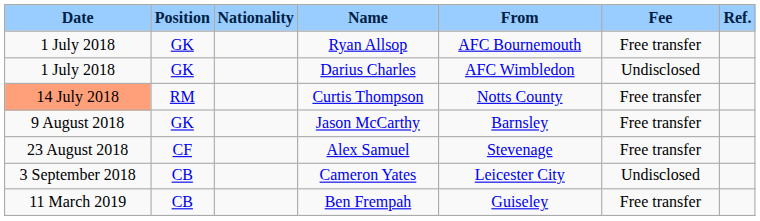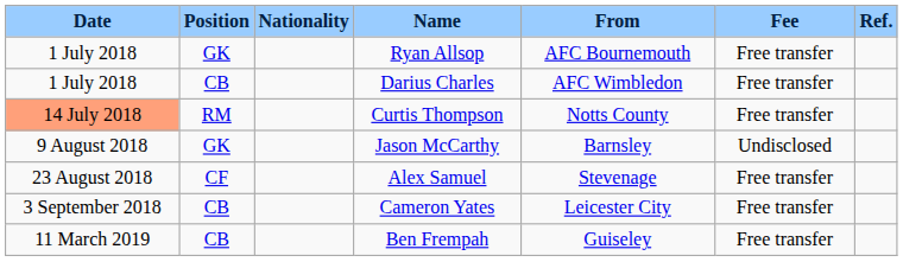Darius Charles | Position: GK -> CB
Darius Charles | Fee: Undisclosed -> Free transfer
Jason McCarthy | Fee: Free transfer -> Undisclosed
Cameron Yates | Fee: Undisclosed -> Free transfer
